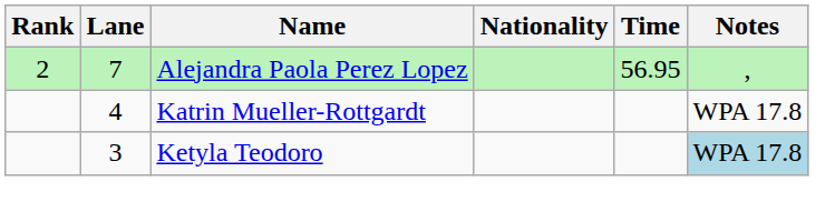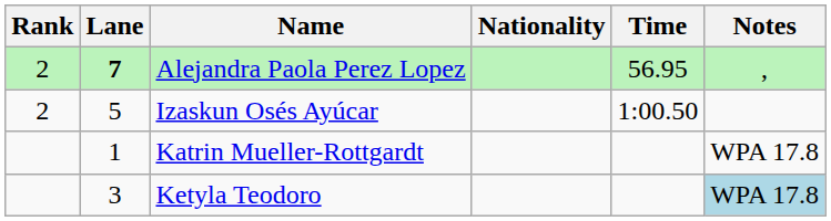Alejandra Paola Perez Lopez | Lane: normal -> bold
+ row: 2 | 5 | Izaskun Osés Ayúcar | 1:00.50
Katrin Mueller-Rottgardt | Lane: 4 -> 1
